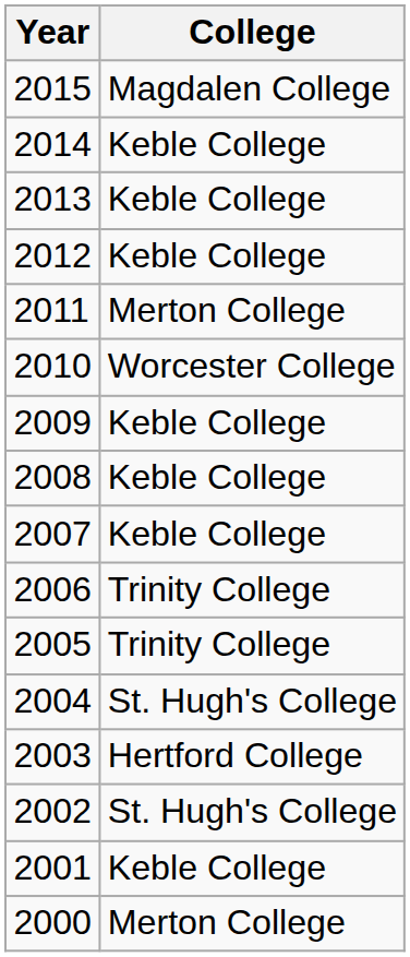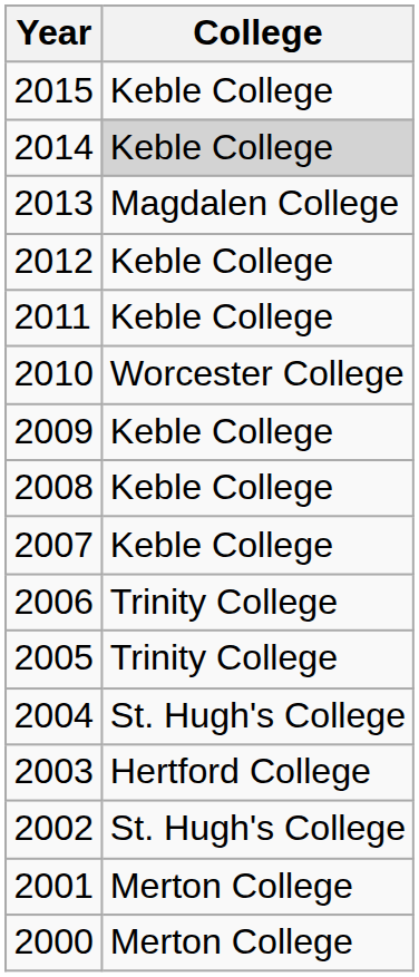2015 | College: Magdalen College -> Keble College
2014 | College: no background -> lightgrey background
2013 | College: Keble College -> Magdalen College
2011 | College: Merton College -> Keble College
2001 | College: Keble College -> Merton College
